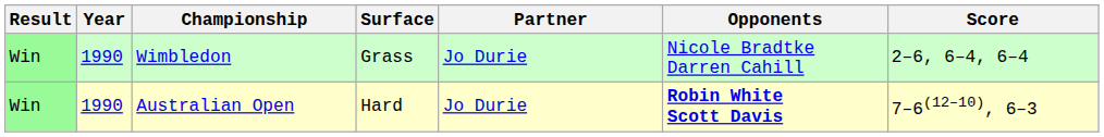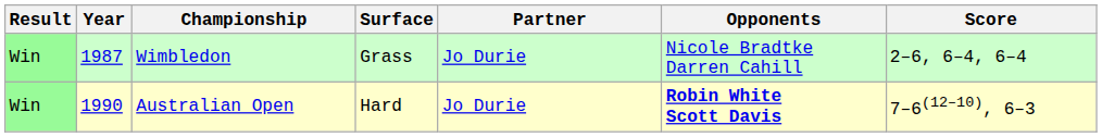Wimbledon | Year: 1990 -> 1987
